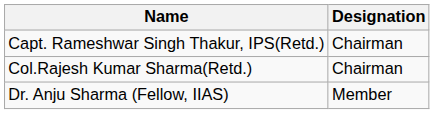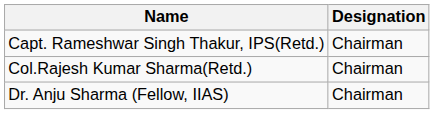Dr. Anju Sharma (Fellow, IIAS) | Designation: Member -> Chairman
